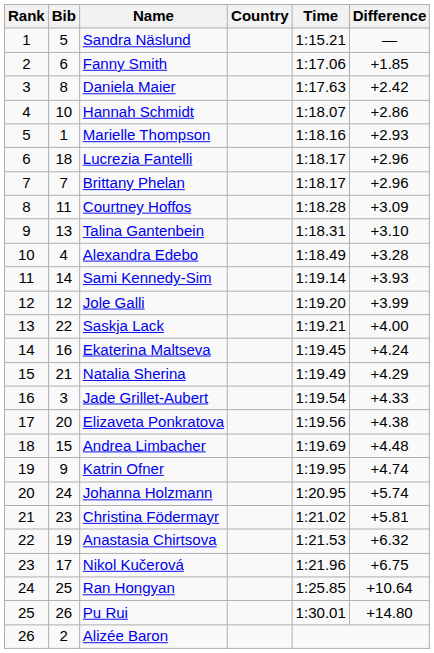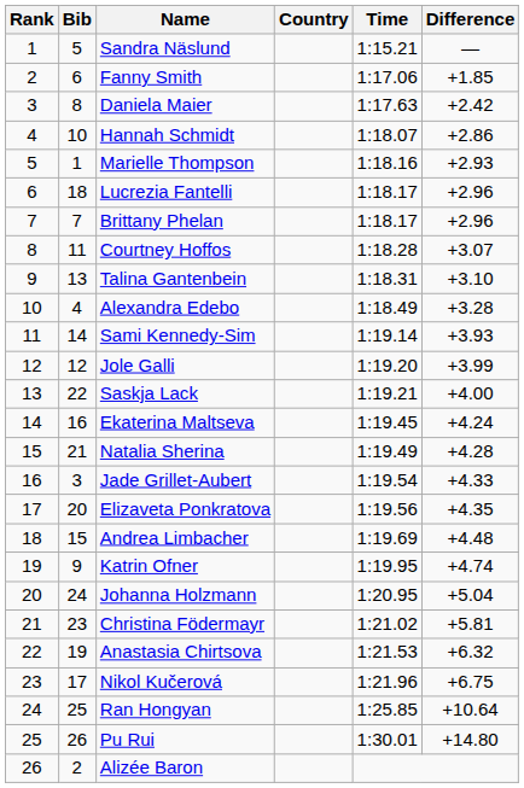Courtney Hoffos | Difference: +3.09 -> +3.07
Natalia Sherina | Difference: +4.29 -> +4.28
Elizaveta Ponkratova | Difference: +4.38 -> +4.35
Johanna Holzmann | Difference: +5.74 -> +5.04
